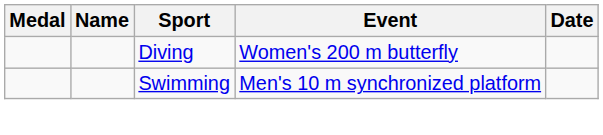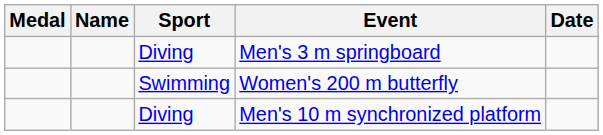+ row: Diving | Men's 3 m springboard
Women's 200 m butterfly | Sport: Diving -> Swimming
Men's 10 m synchronized platform | Sport: Swimming -> Diving
